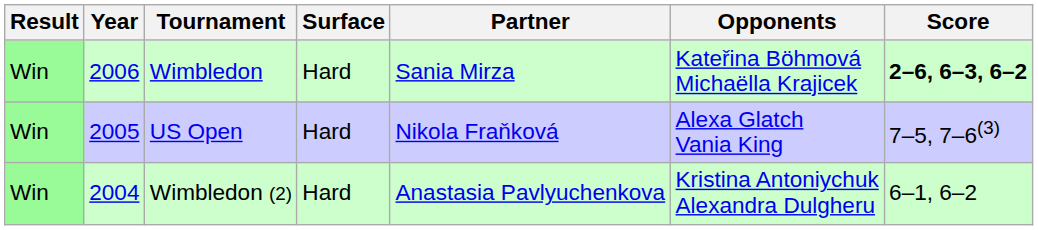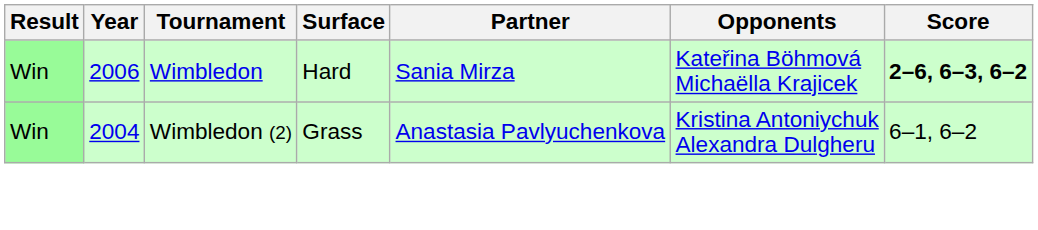- row: Win | 2005 | US Open | Hard | Nikola Fraňková | Alexa Glatch Vania King | 7–5, 7–6(3)
Wimbledon (2) | Surface: Hard -> Grass
